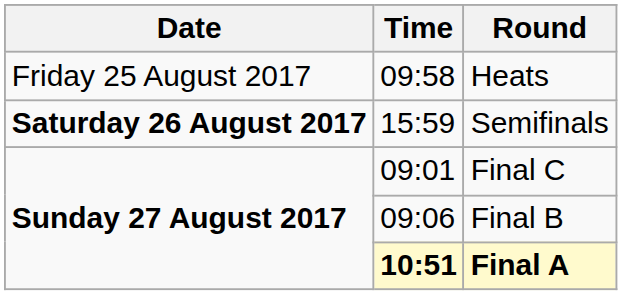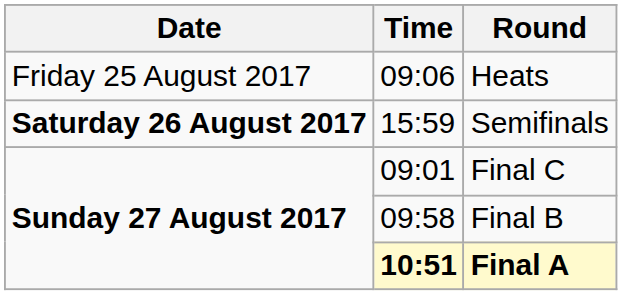Heats | Time: 09:58 -> 09:06
Final B | Time: 09:06 -> 09:58
